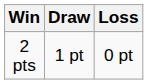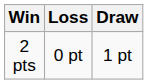columns swapped: Draw <-> Loss
